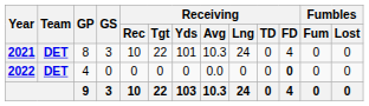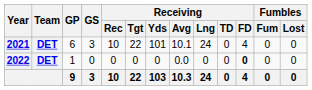2021 | GP: 8 -> 6
2021 | Receiving / Avg: 10.3 -> 10.1
2022 | GP: 4 -> 1
